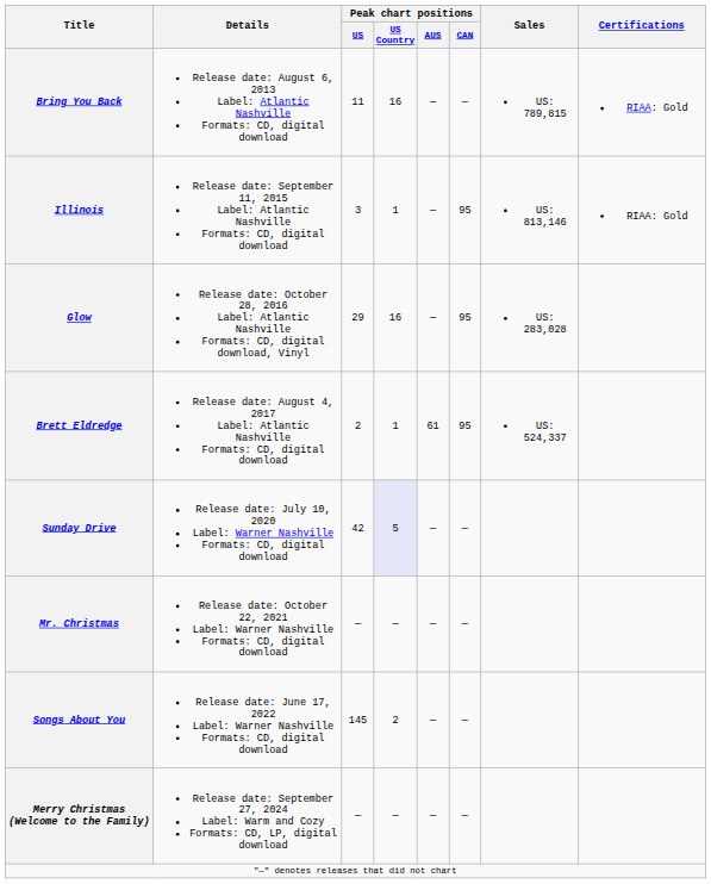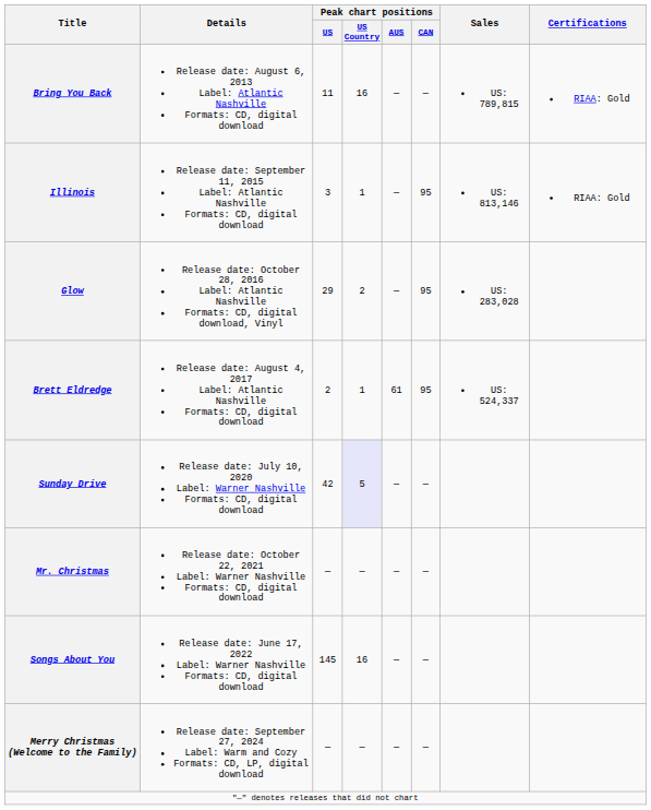Glow | Peak chart positions / US Country: 16 -> 2
Songs About You | Peak chart positions / US Country: 2 -> 16
